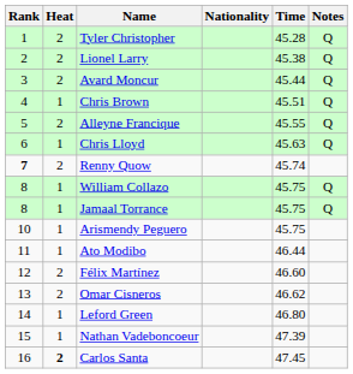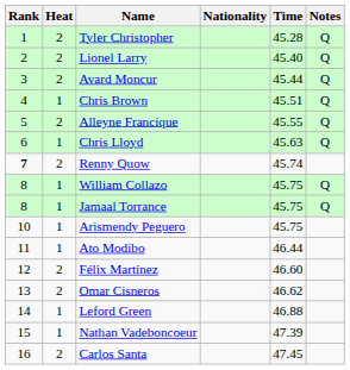Lionel Larry | Time: 45.38 -> 45.40
Leford Green | Time: 46.80 -> 46.88
Carlos Santa | Heat: bold -> normal
